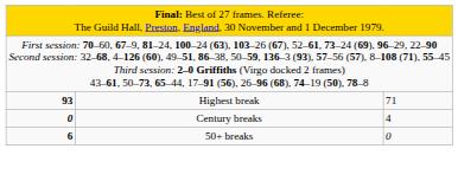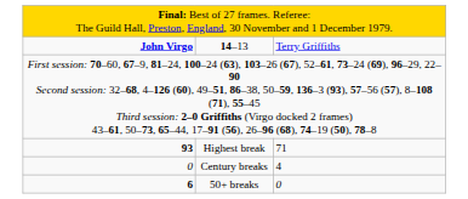+ row: John Virgo | 14–13 | Terry Griffiths
Century breaks | column 1: bold -> normal
